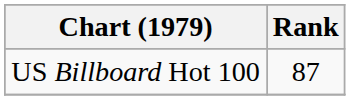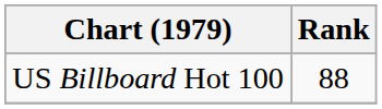US Billboard Hot 100 | Rank: 87 -> 88
